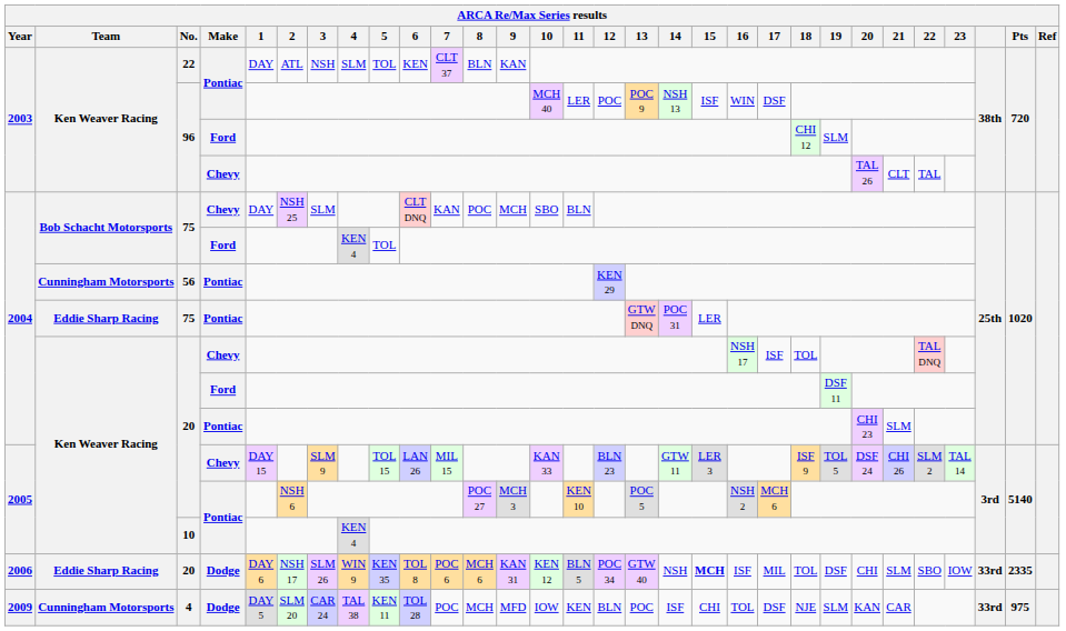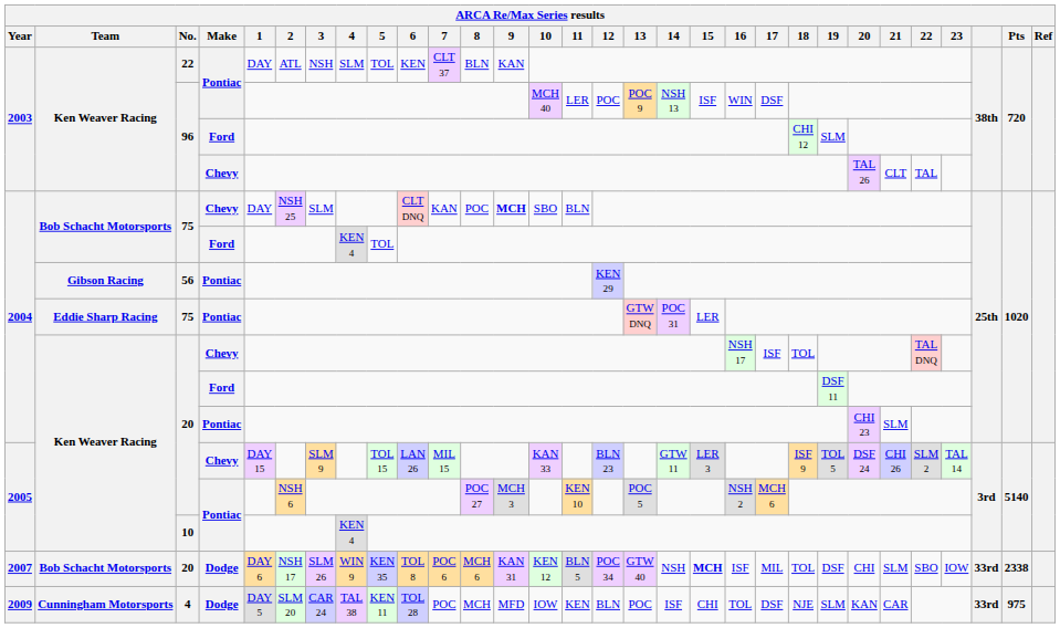75 / Chevy | 9: normal -> bold
56 | Team: Cunningham Motorsports -> Gibson Racing
20 / Dodge | Year: 2006 -> 2007
20 / Dodge | Team: Eddie Sharp Racing -> Bob Schacht Motorsports
20 / Dodge | Pts: 2335 -> 2338
